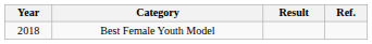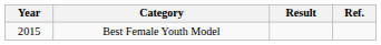Best Female Youth Model | Year: 2018 -> 2015
